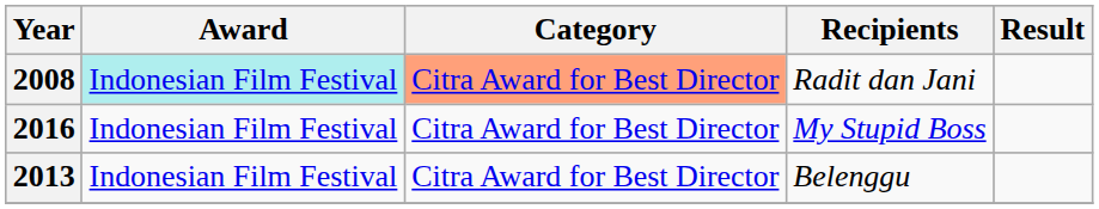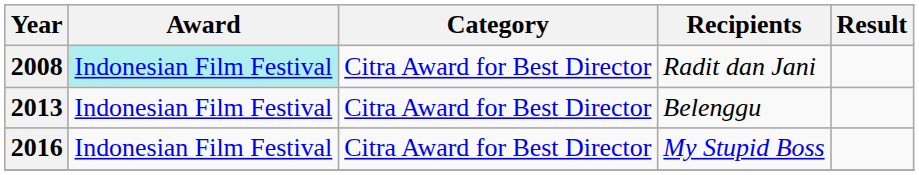2008 | Category: lightsalmon background -> no background
rows swapped: 2013 <-> 2016
